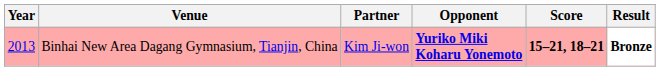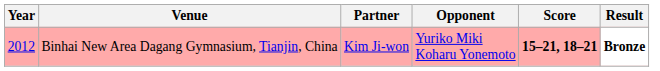Binhai New Area Dagang Gymnasium, Tianjin, China | Year: 2013 -> 2012
Binhai New Area Dagang Gymnasium, Tianjin, China | Opponent: bold -> normal
